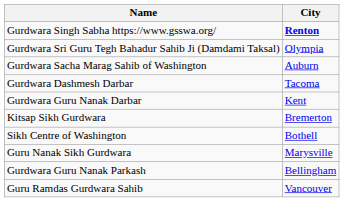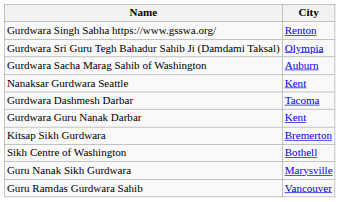Gurdwara Singh Sabha https://www.gsswa.org/ | City: bold -> normal
+ row: Nanaksar Gurdwara Seattle | Kent
- row: Gurdwara Guru Nanak Parkash | Bellingham
